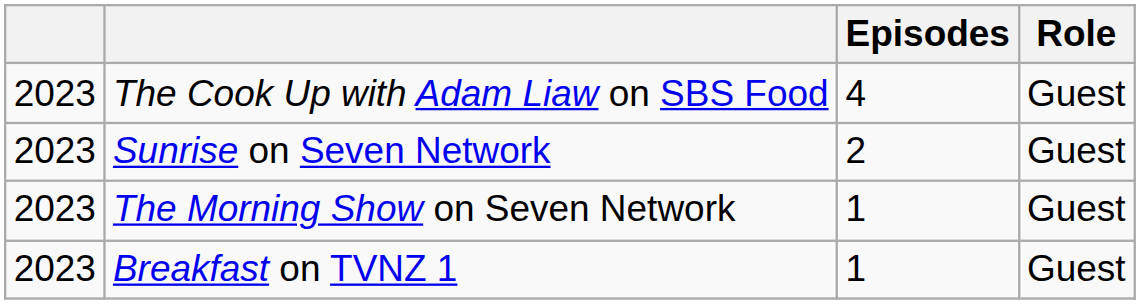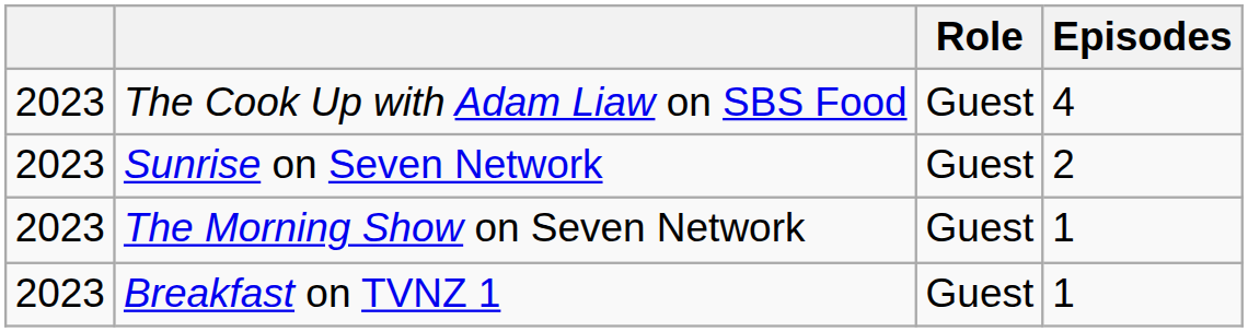columns swapped: Role <-> Episodes
